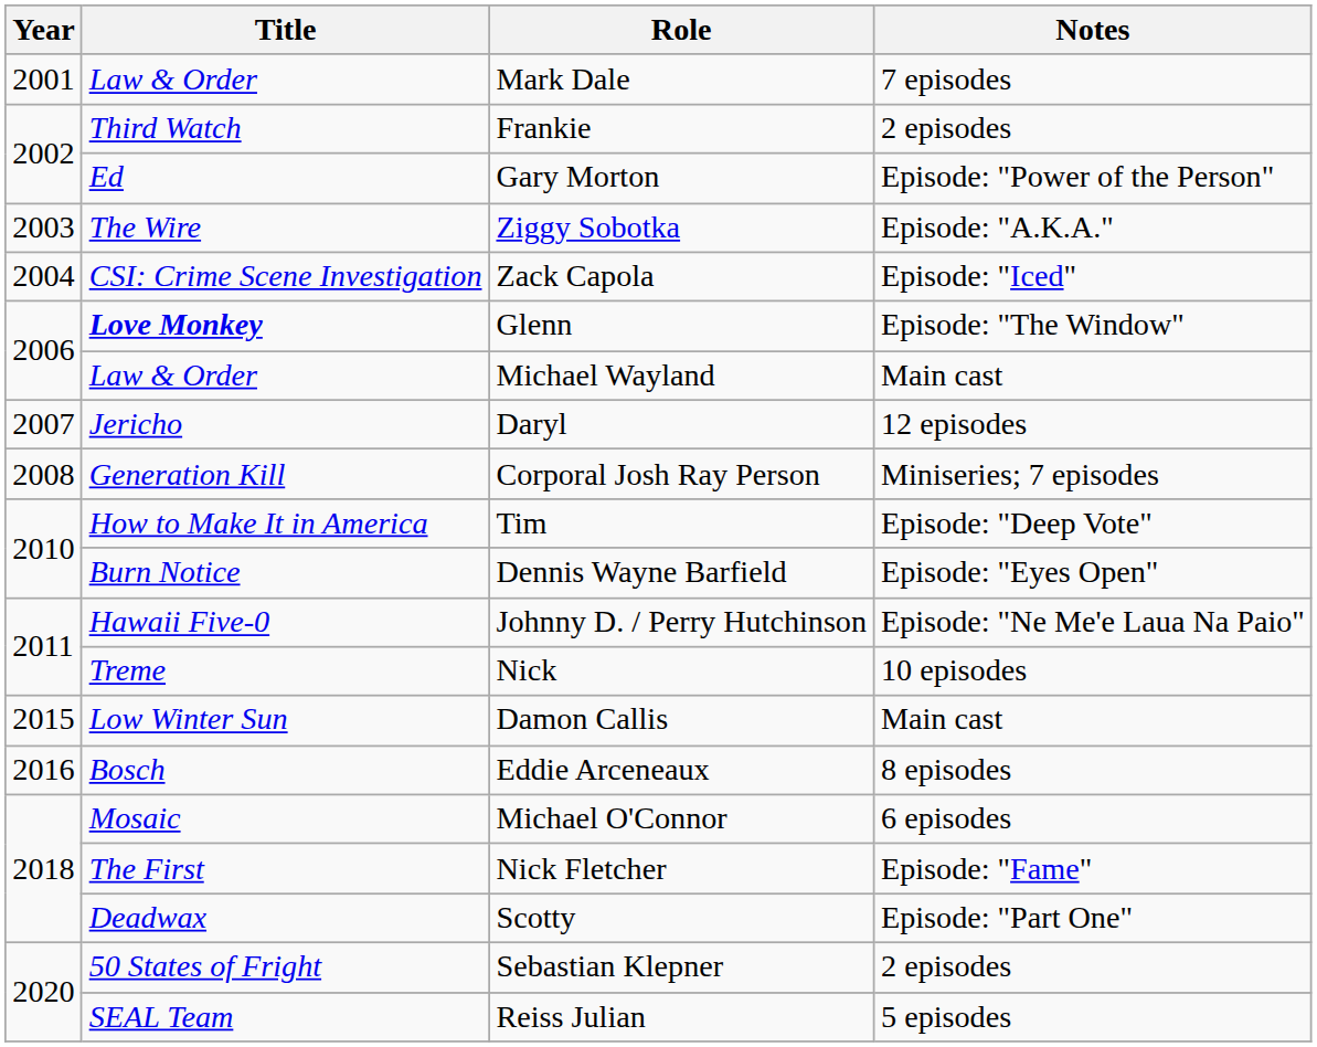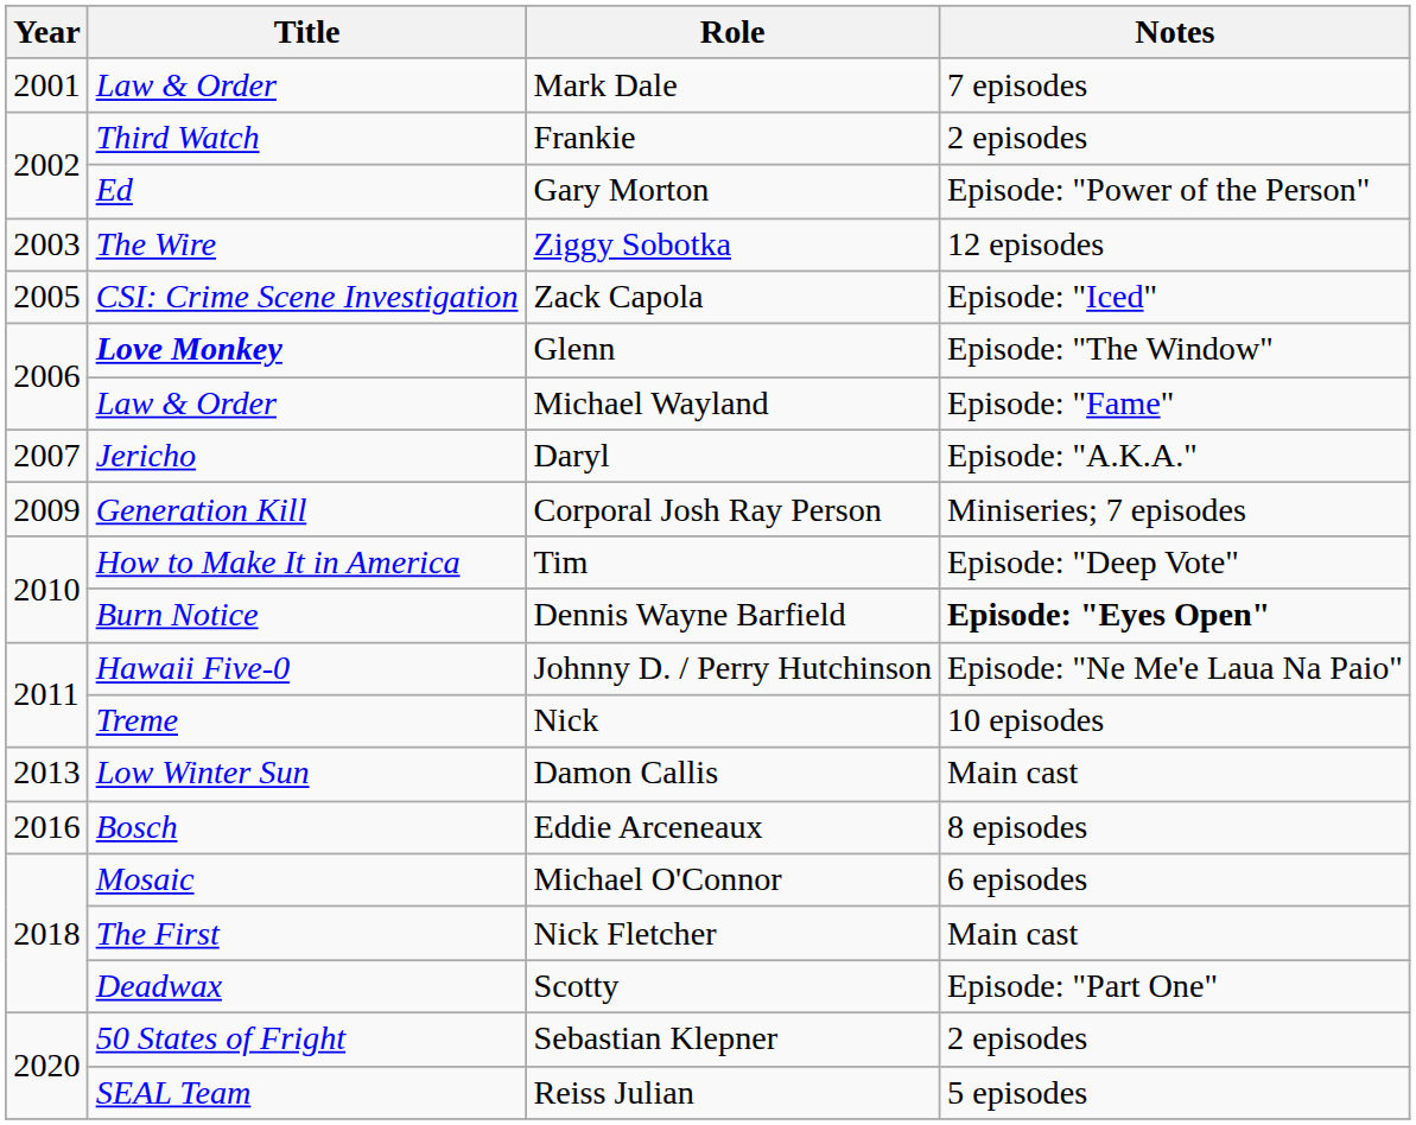Ziggy Sobotka | Notes: Episode: "A.K.A." -> 12 episodes
Zack Capola | Year: 2004 -> 2005
Michael Wayland | Notes: Main cast -> Episode: "Fame"
Daryl | Notes: 12 episodes -> Episode: "A.K.A."
Corporal Josh Ray Person | Year: 2008 -> 2009
Dennis Wayne Barfield | Notes: normal -> bold
Damon Callis | Year: 2015 -> 2013
Nick Fletcher | Notes: Episode: "Fame" -> Main cast
